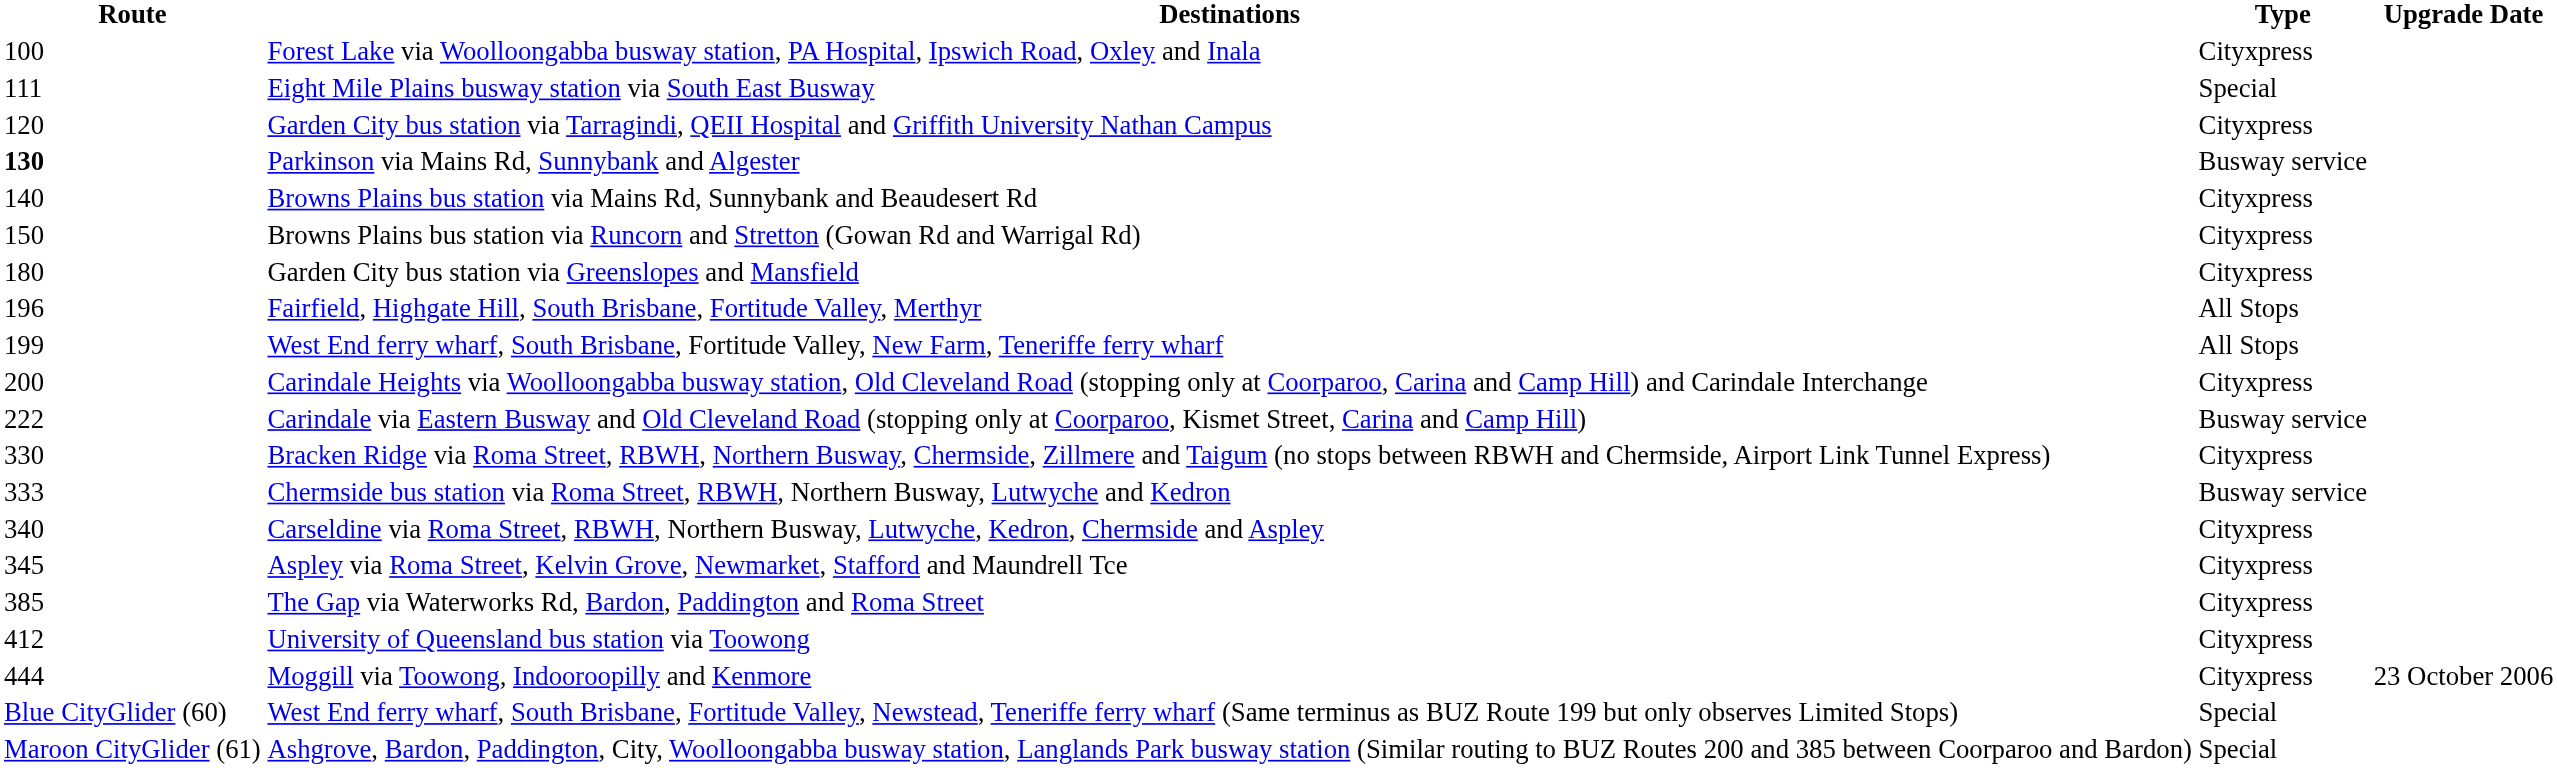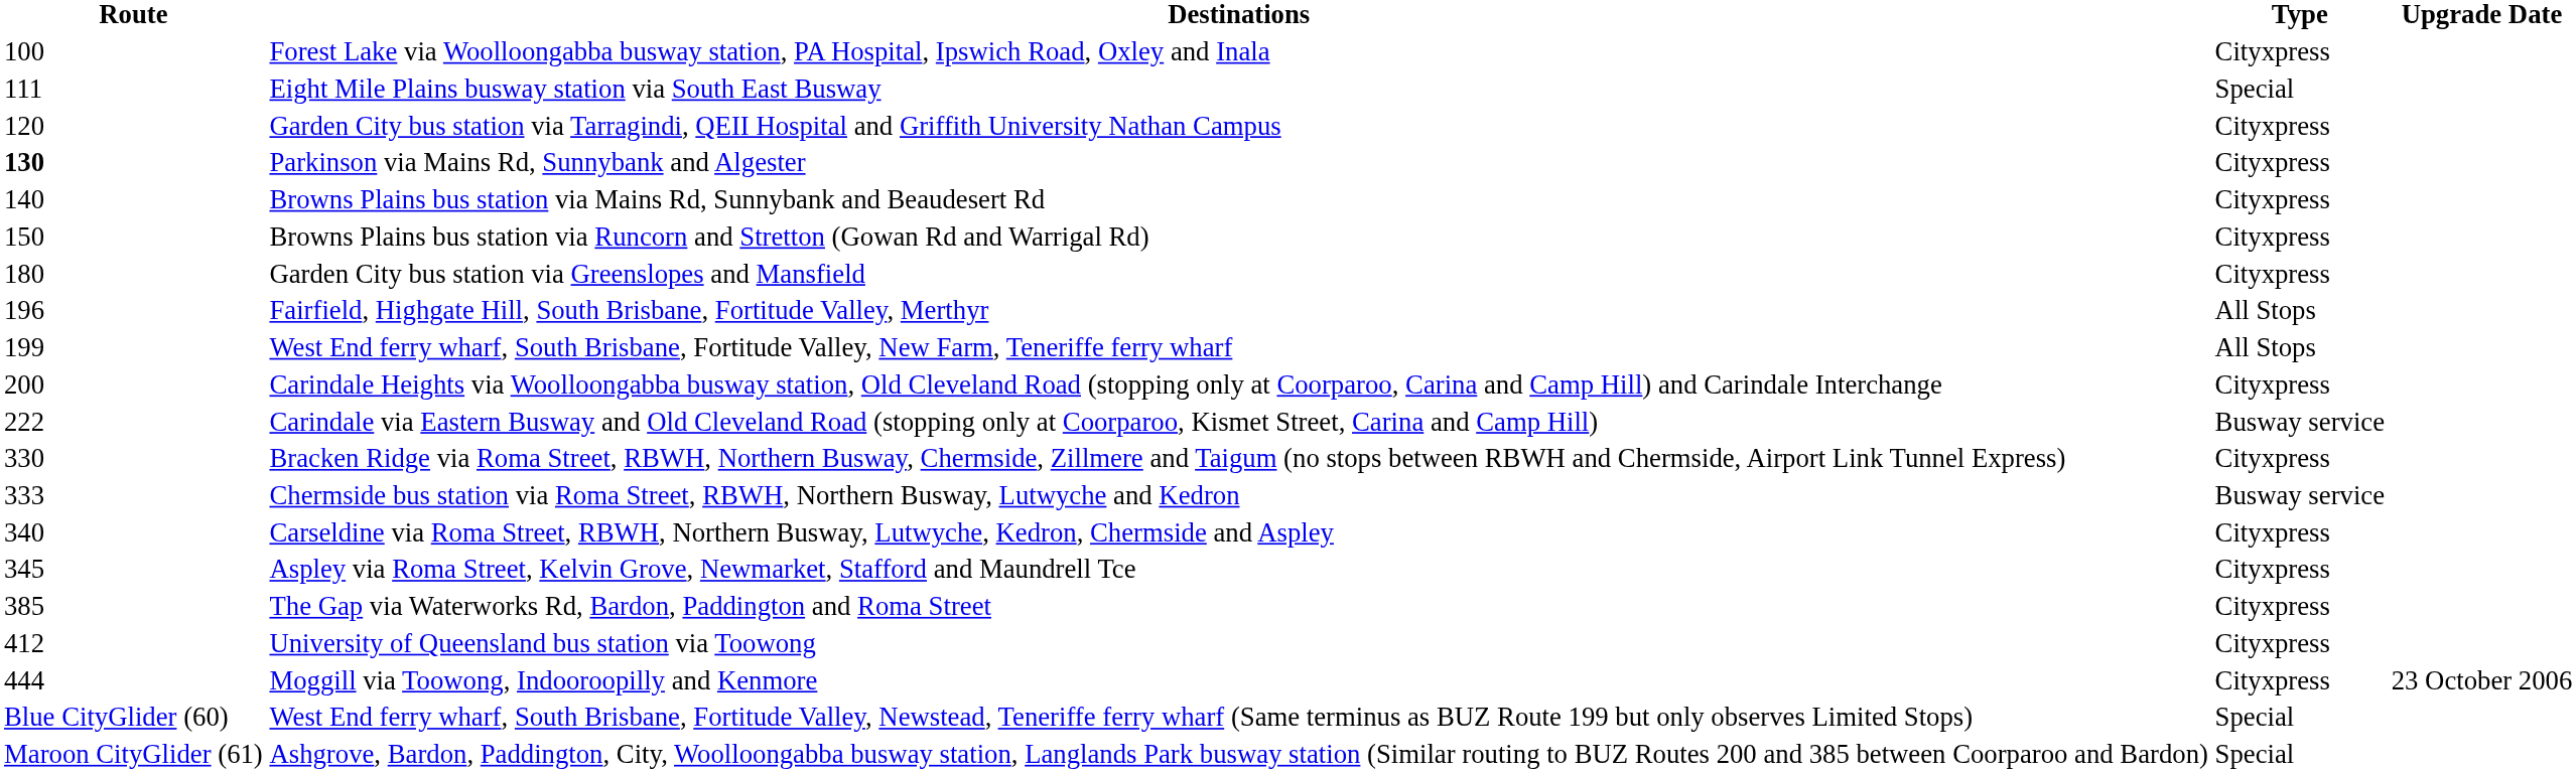Parkinson via Mains Rd, Sunnybank and Algester | Type: Busway service -> Cityxpress
